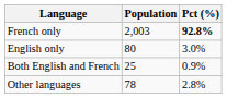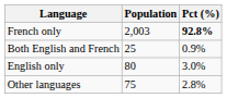rows swapped: English only <-> Both English and French
Other languages | Population: 78 -> 75
